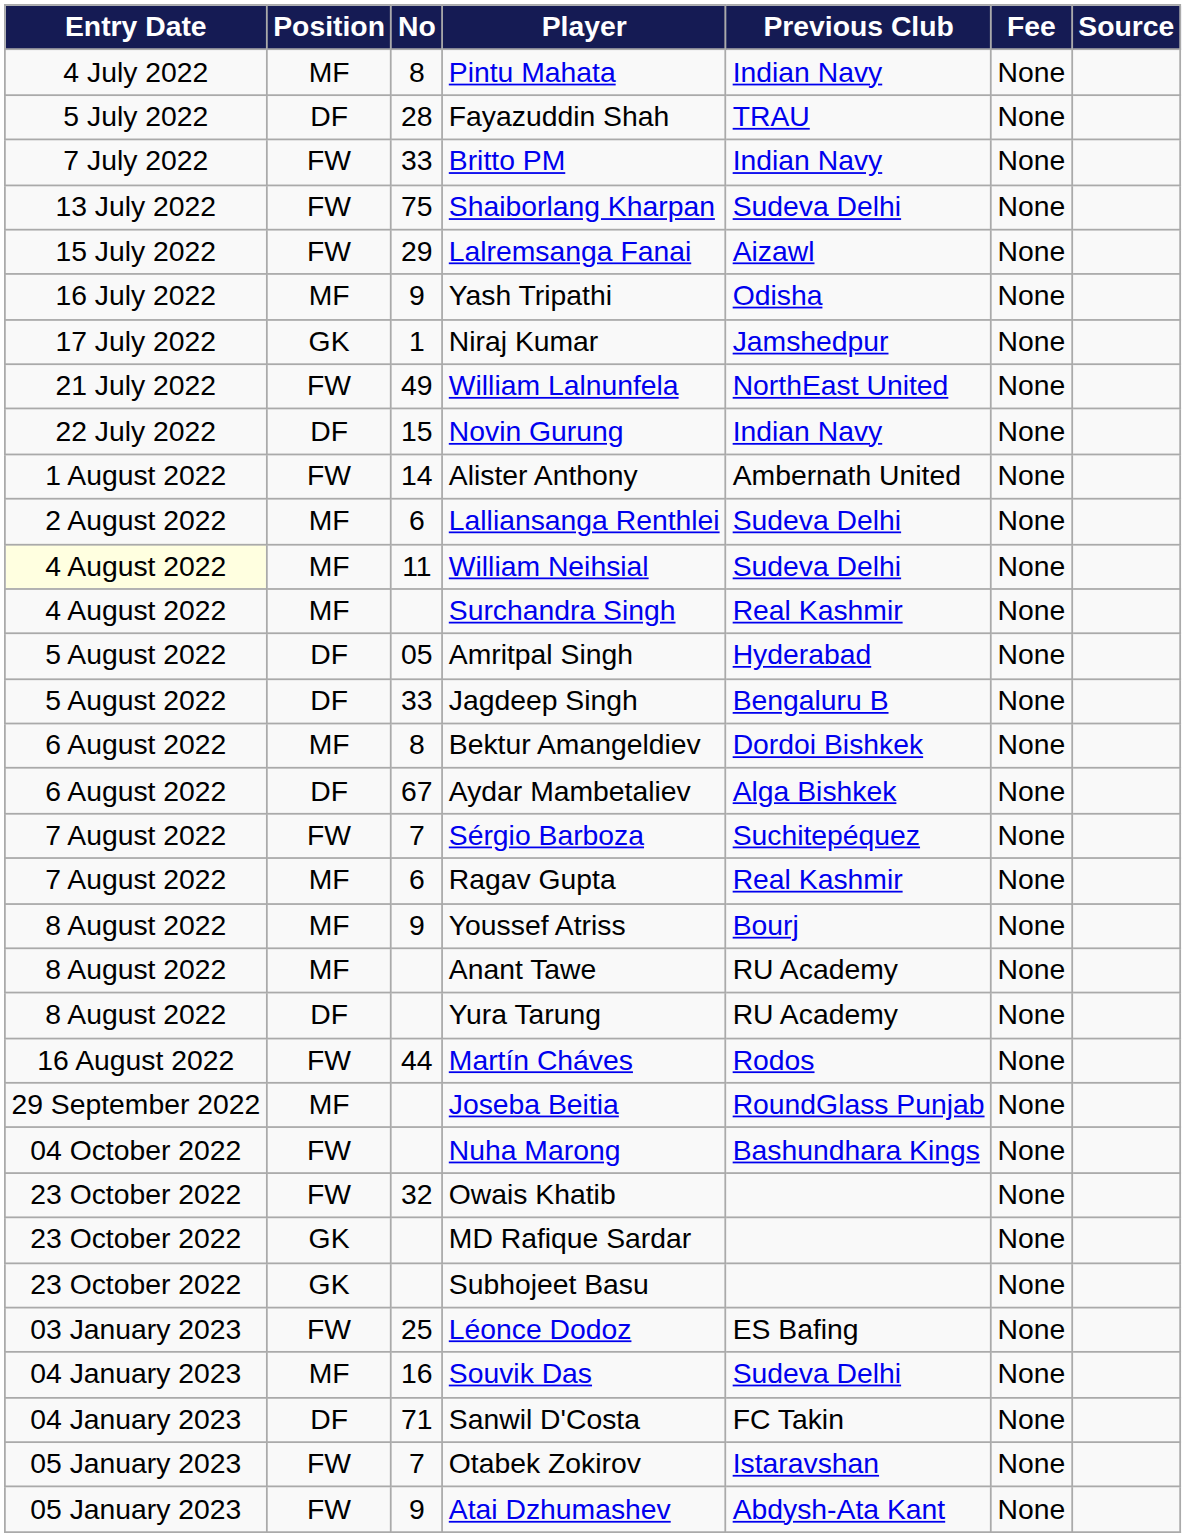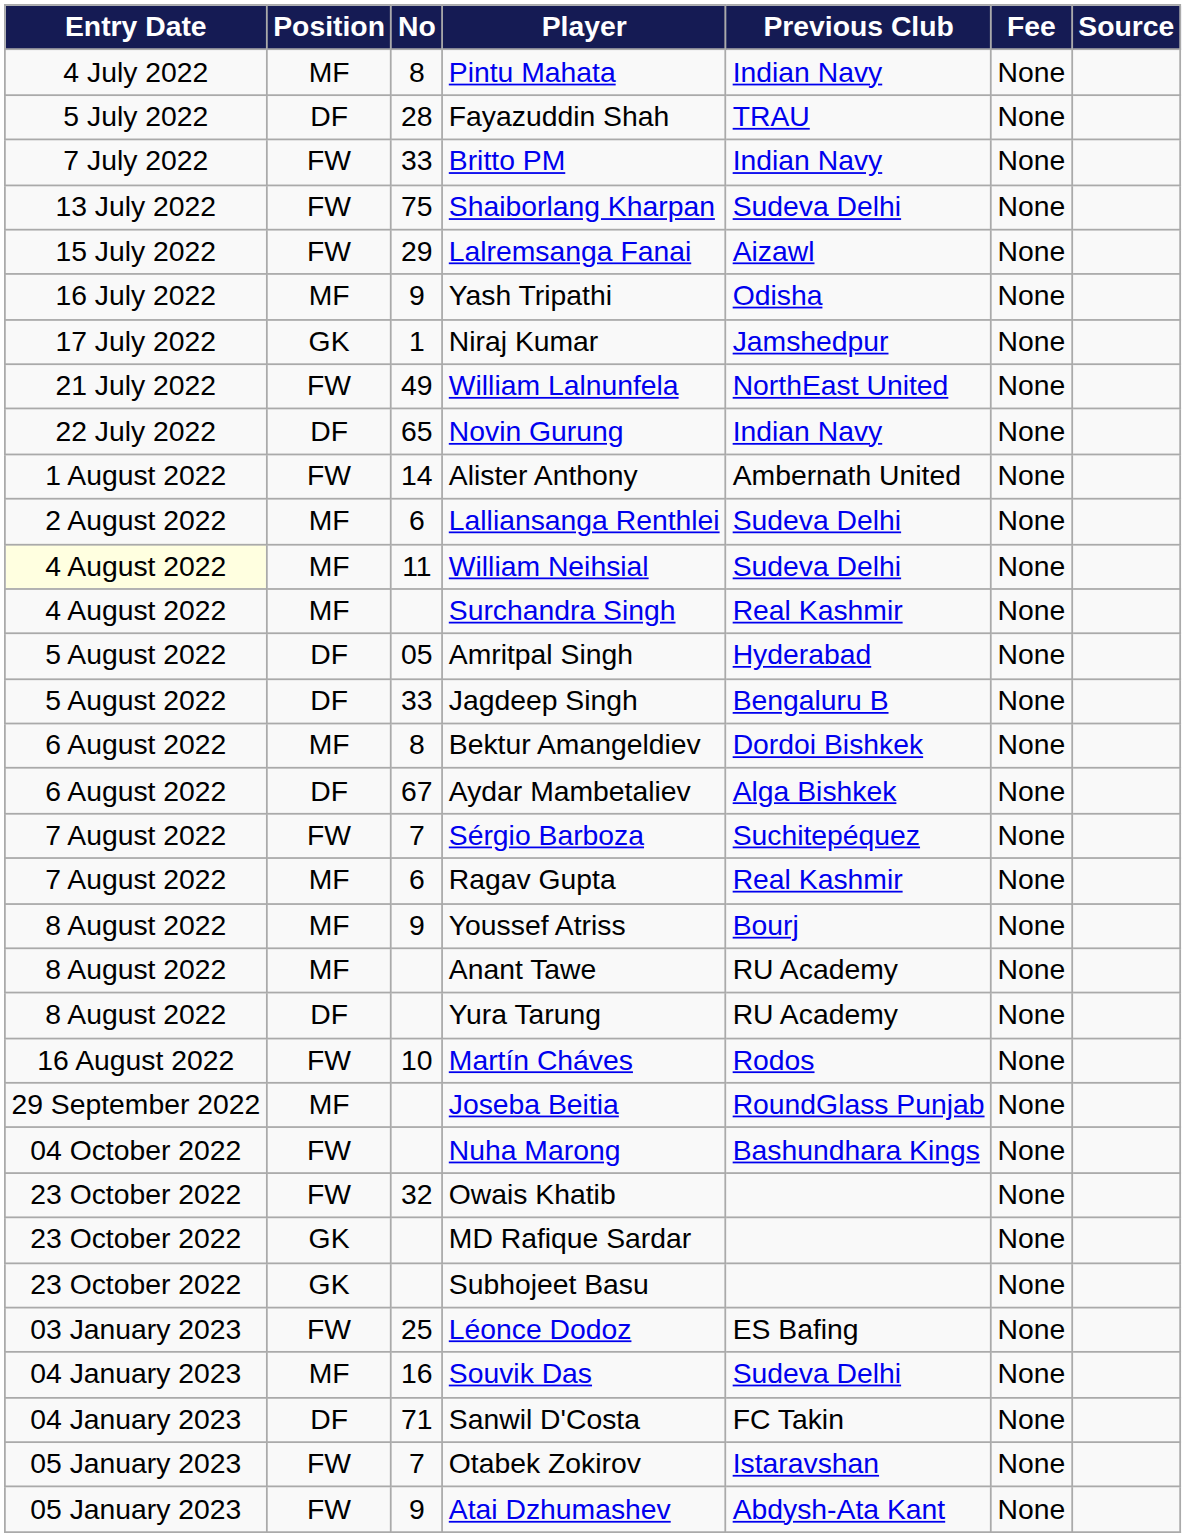Novin Gurung | No: 15 -> 65
Martín Cháves | No: 44 -> 10
